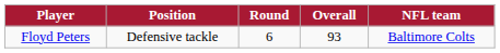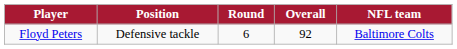Floyd Peters | Overall: 93 -> 92
